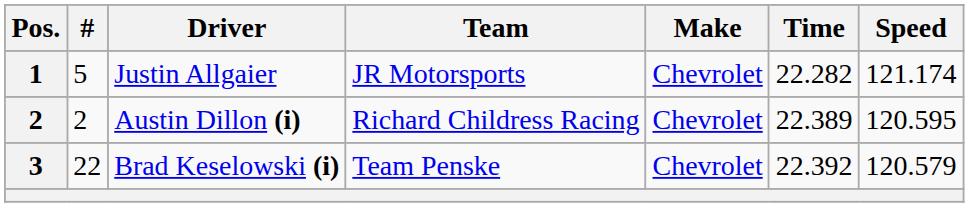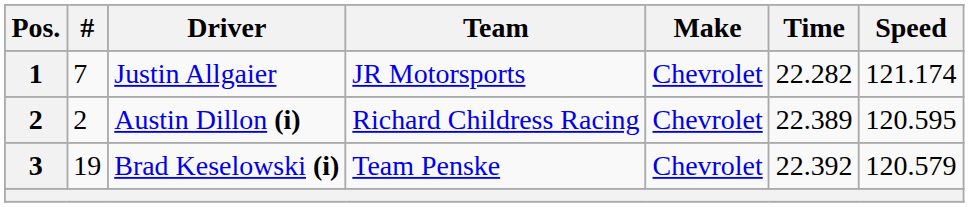Justin Allgaier | #: 5 -> 7
Brad Keselowski (i) | #: 22 -> 19
